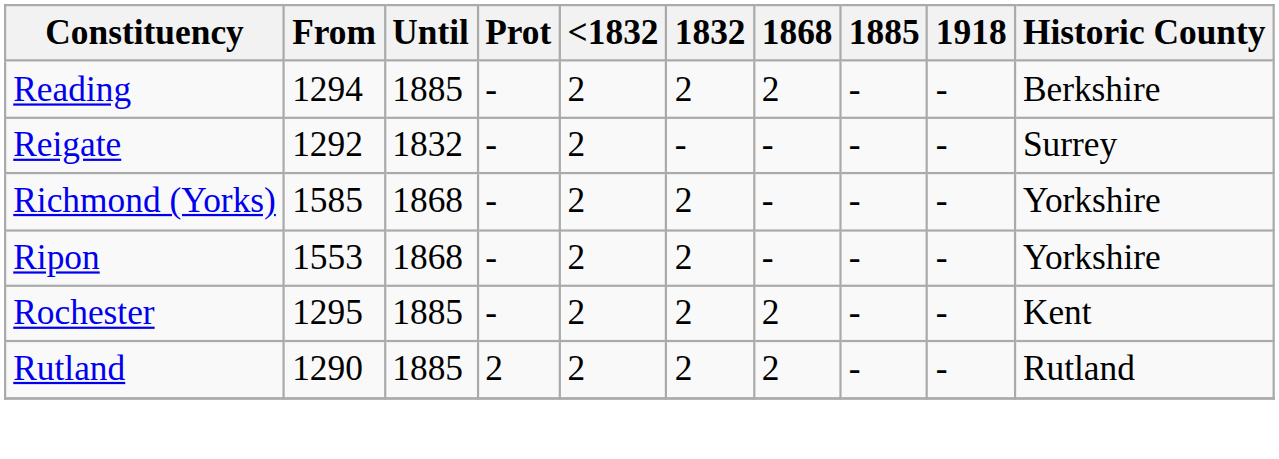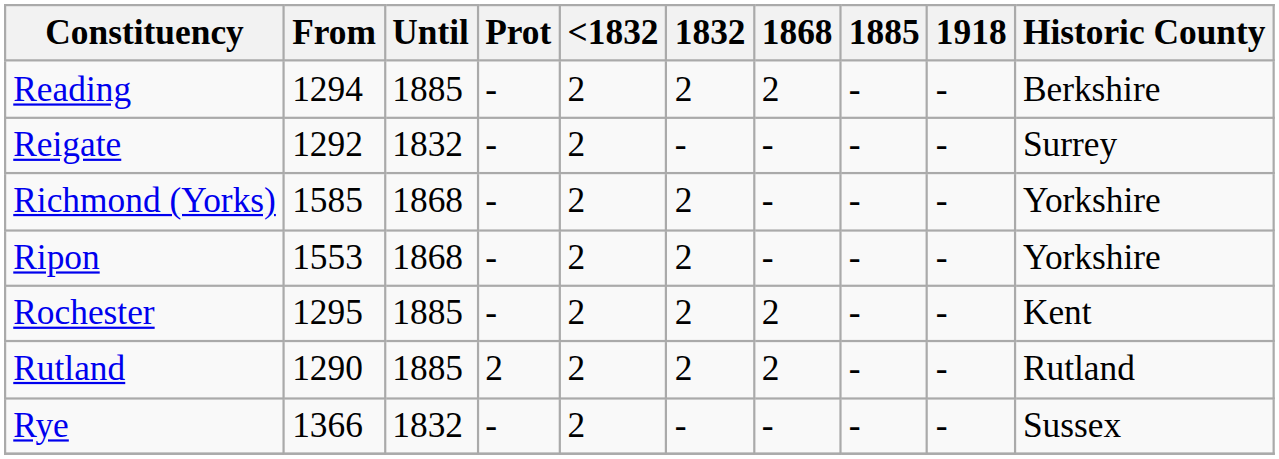+ row: Rye | 1366 | 1832 | - | 2 | - | - | - | - | Sussex
